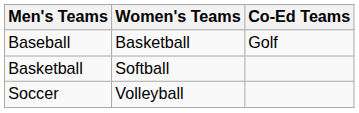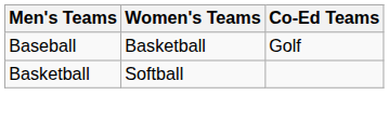- row: Soccer | Volleyball
